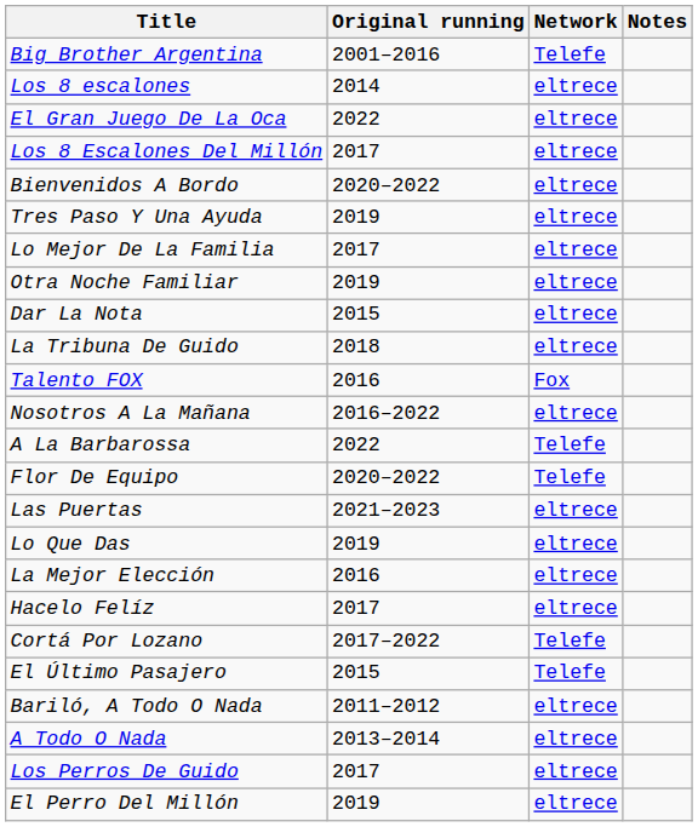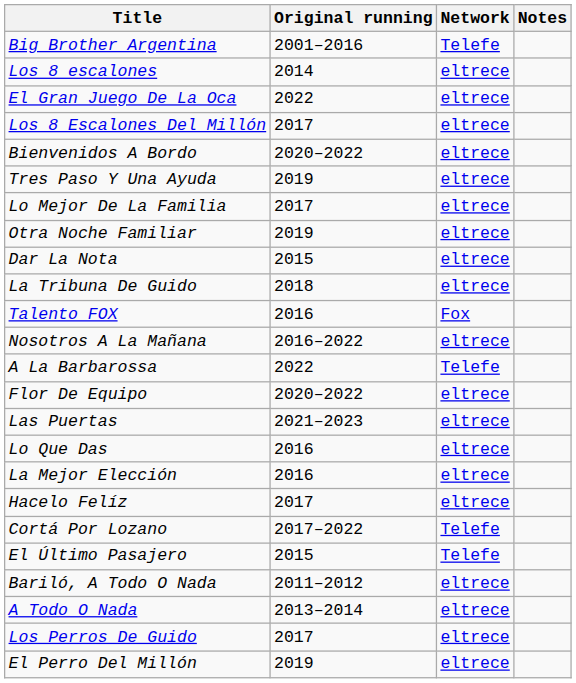Flor De Equipo | Network: Telefe -> eltrece
Lo Que Das | Original running: 2019 -> 2016
